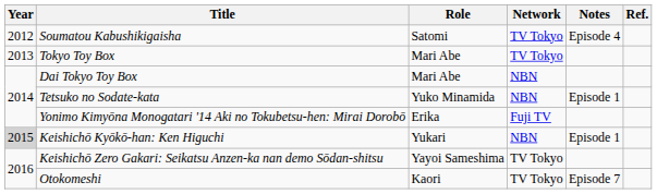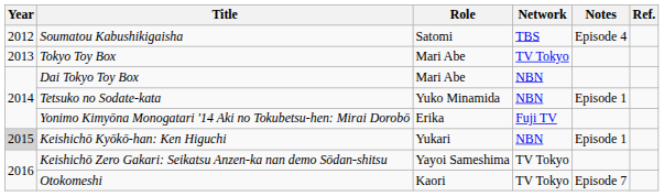Soumatou Kabushikigaisha | Network: TV Tokyo -> TBS
